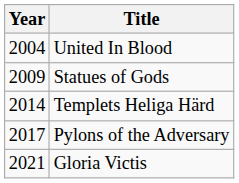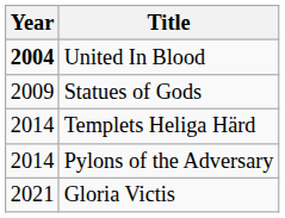United In Blood | Year: normal -> bold
Pylons of the Adversary | Year: 2017 -> 2014
